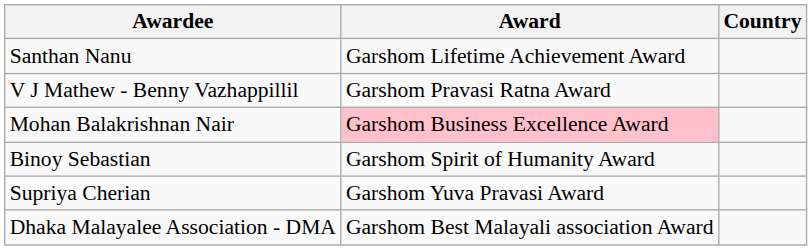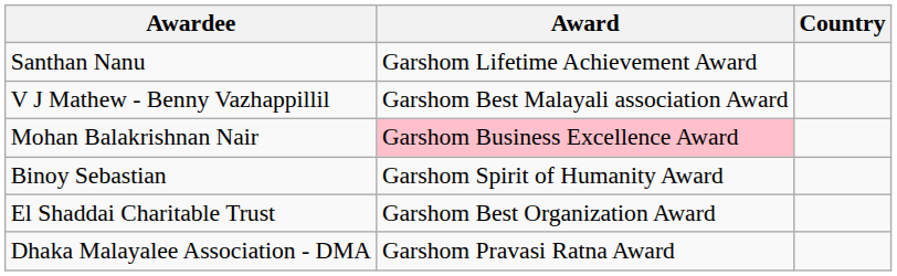V J Mathew - Benny Vazhappillil | Award: Garshom Pravasi Ratna Award -> Garshom Best Malayali association Award
- row: Supriya Cherian | Garshom Yuva Pravasi Award
+ row: El Shaddai Charitable Trust | Garshom Best Organization Award
Dhaka Malayalee Association - DMA | Award: Garshom Best Malayali association Award -> Garshom Pravasi Ratna Award
